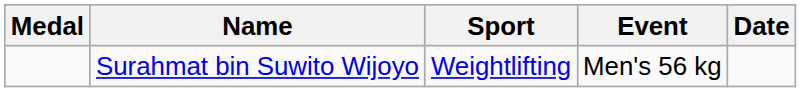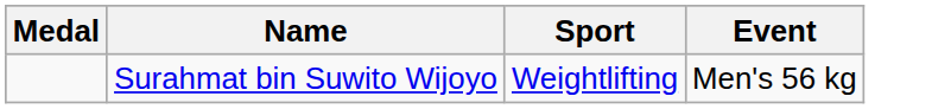- column: Date
